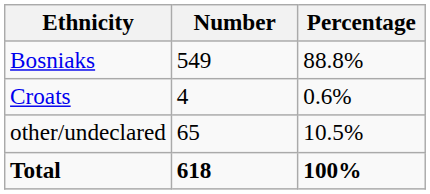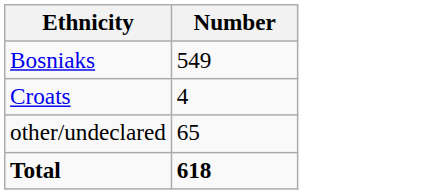- column: Percentage | 88.8% | 0.6% | 10.5% | 100%
